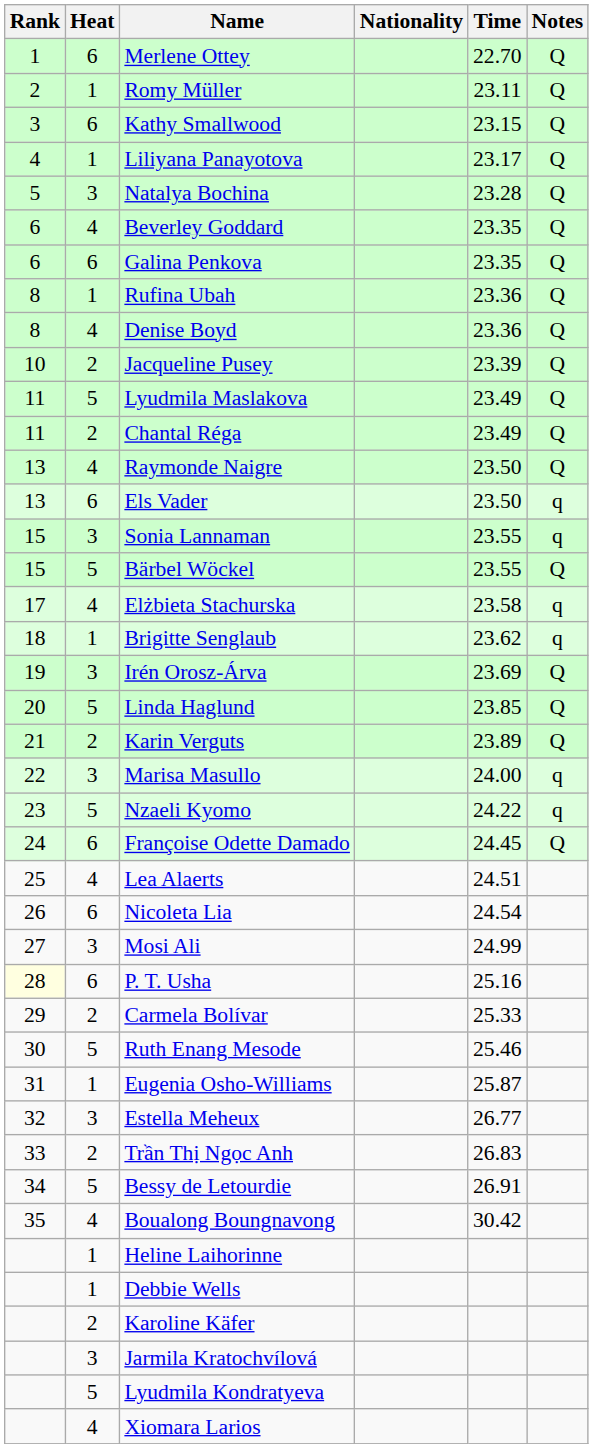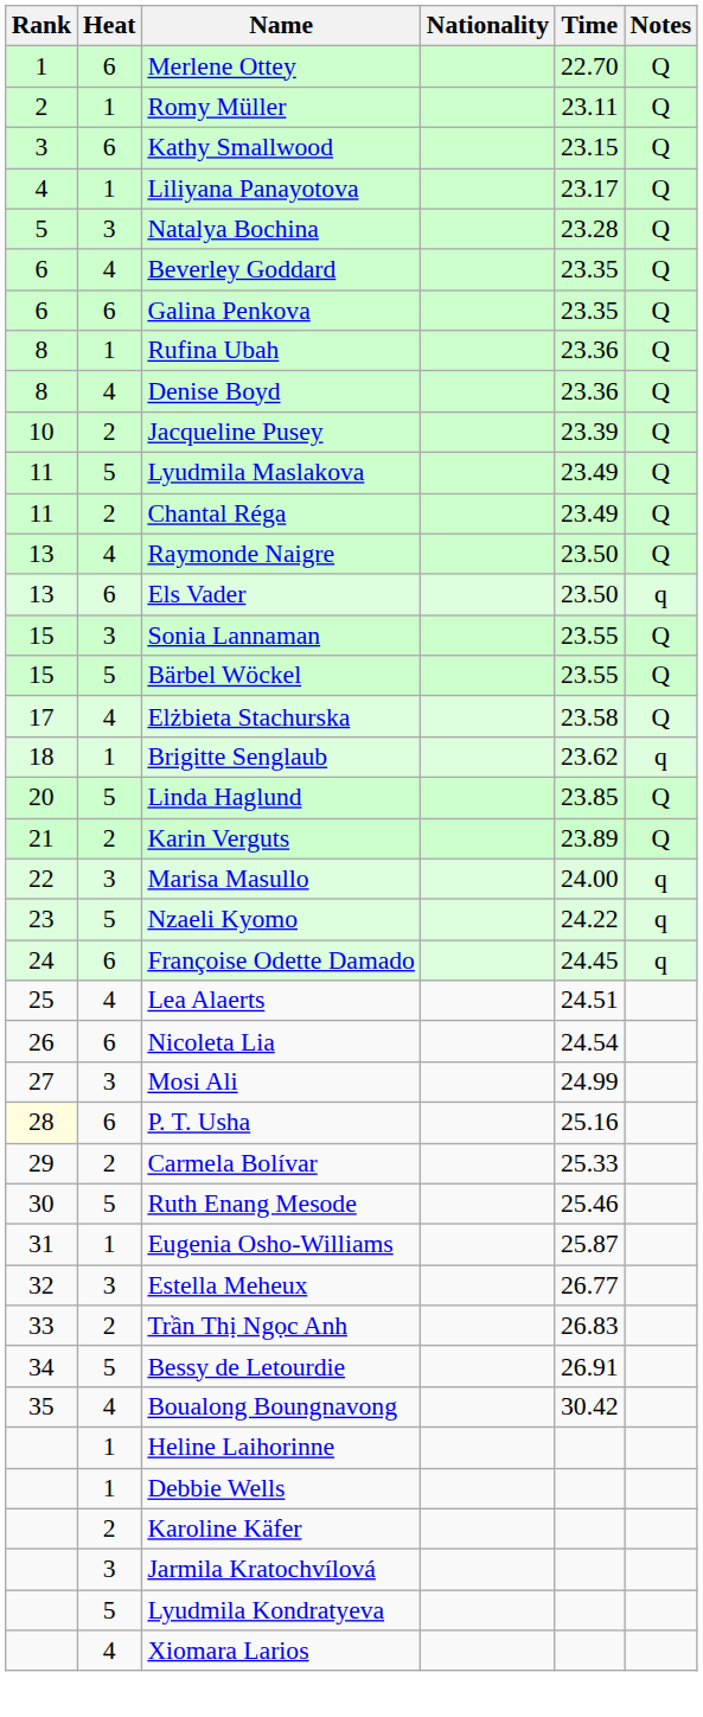Sonia Lannaman | Notes: q -> Q
Elżbieta Stachurska | Notes: q -> Q
- row: 19 | 3 | Irén Orosz-Árva | 23.69 | Q
Françoise Odette Damado | Notes: Q -> q
